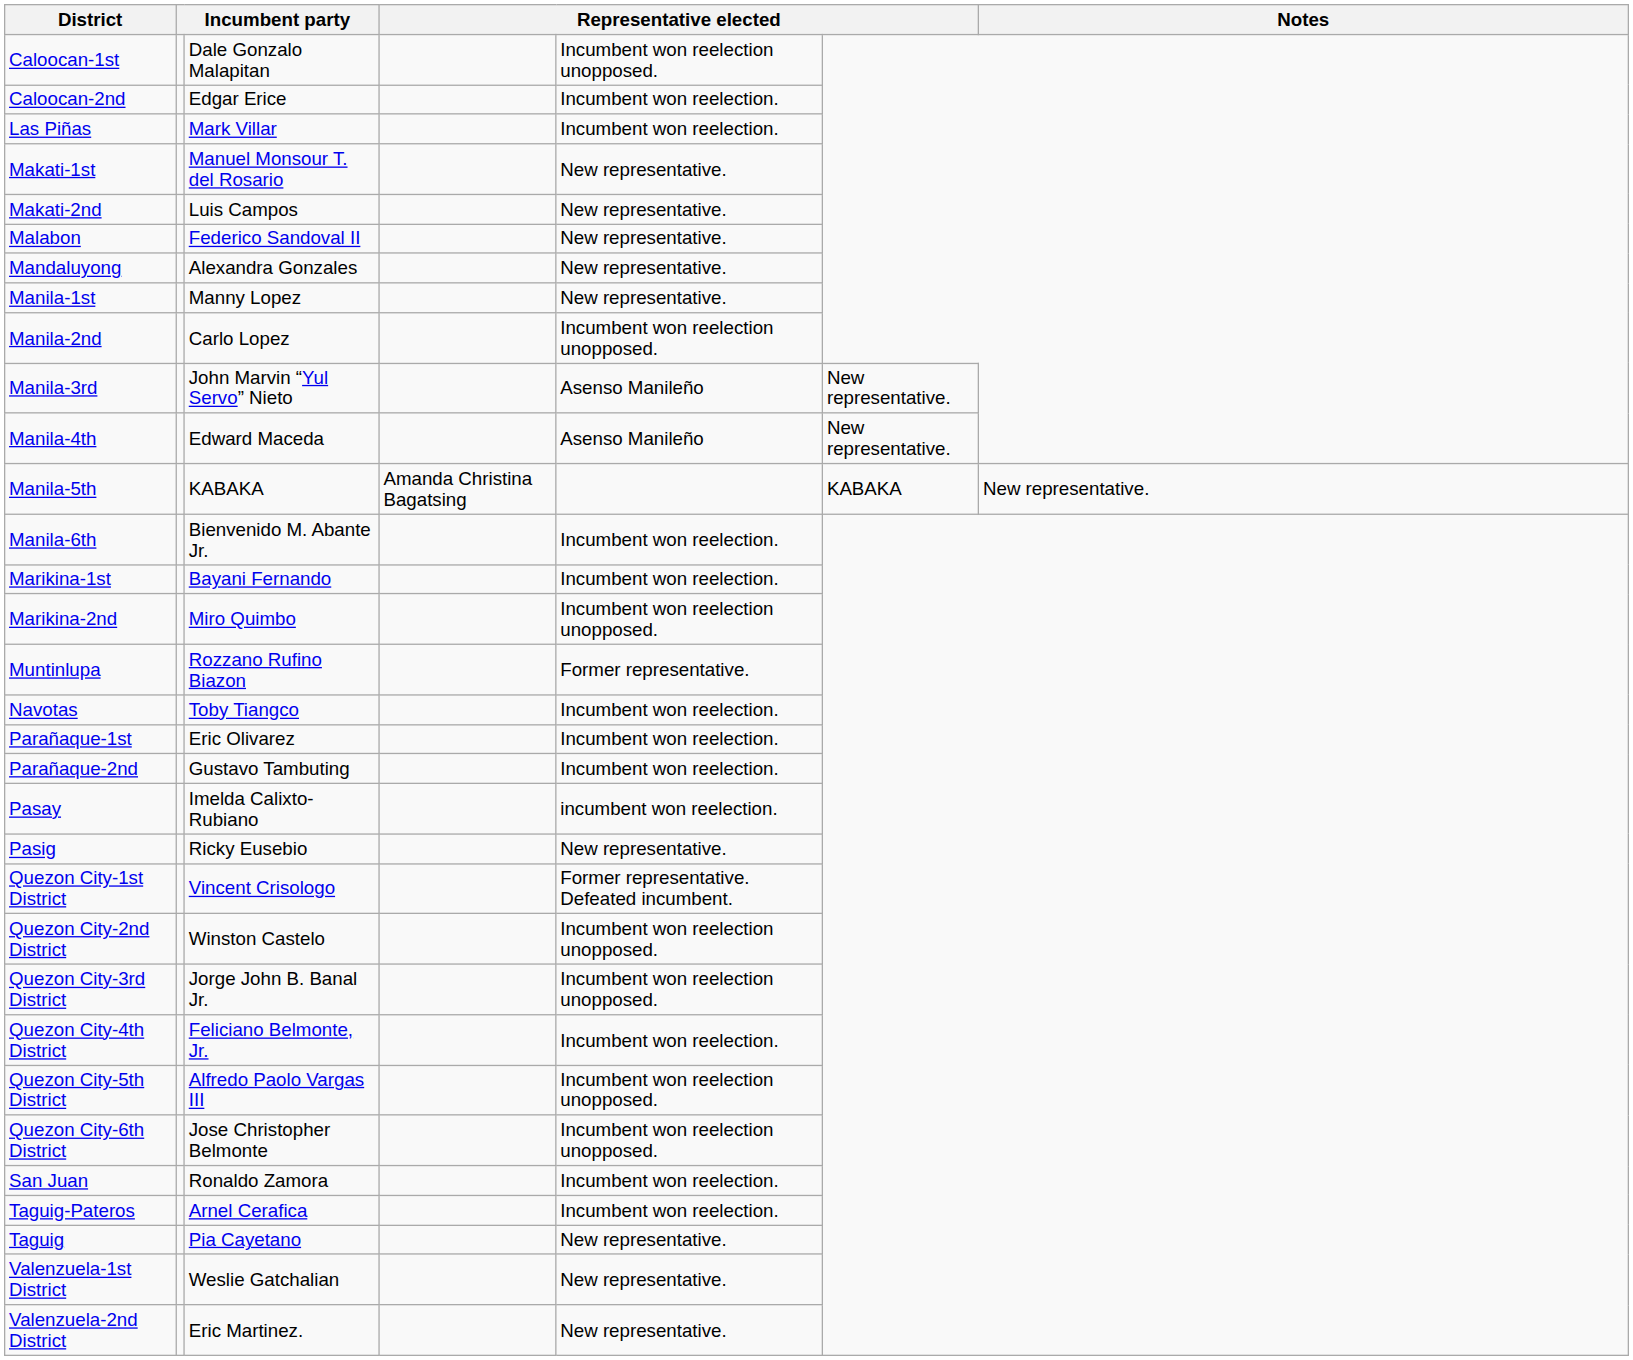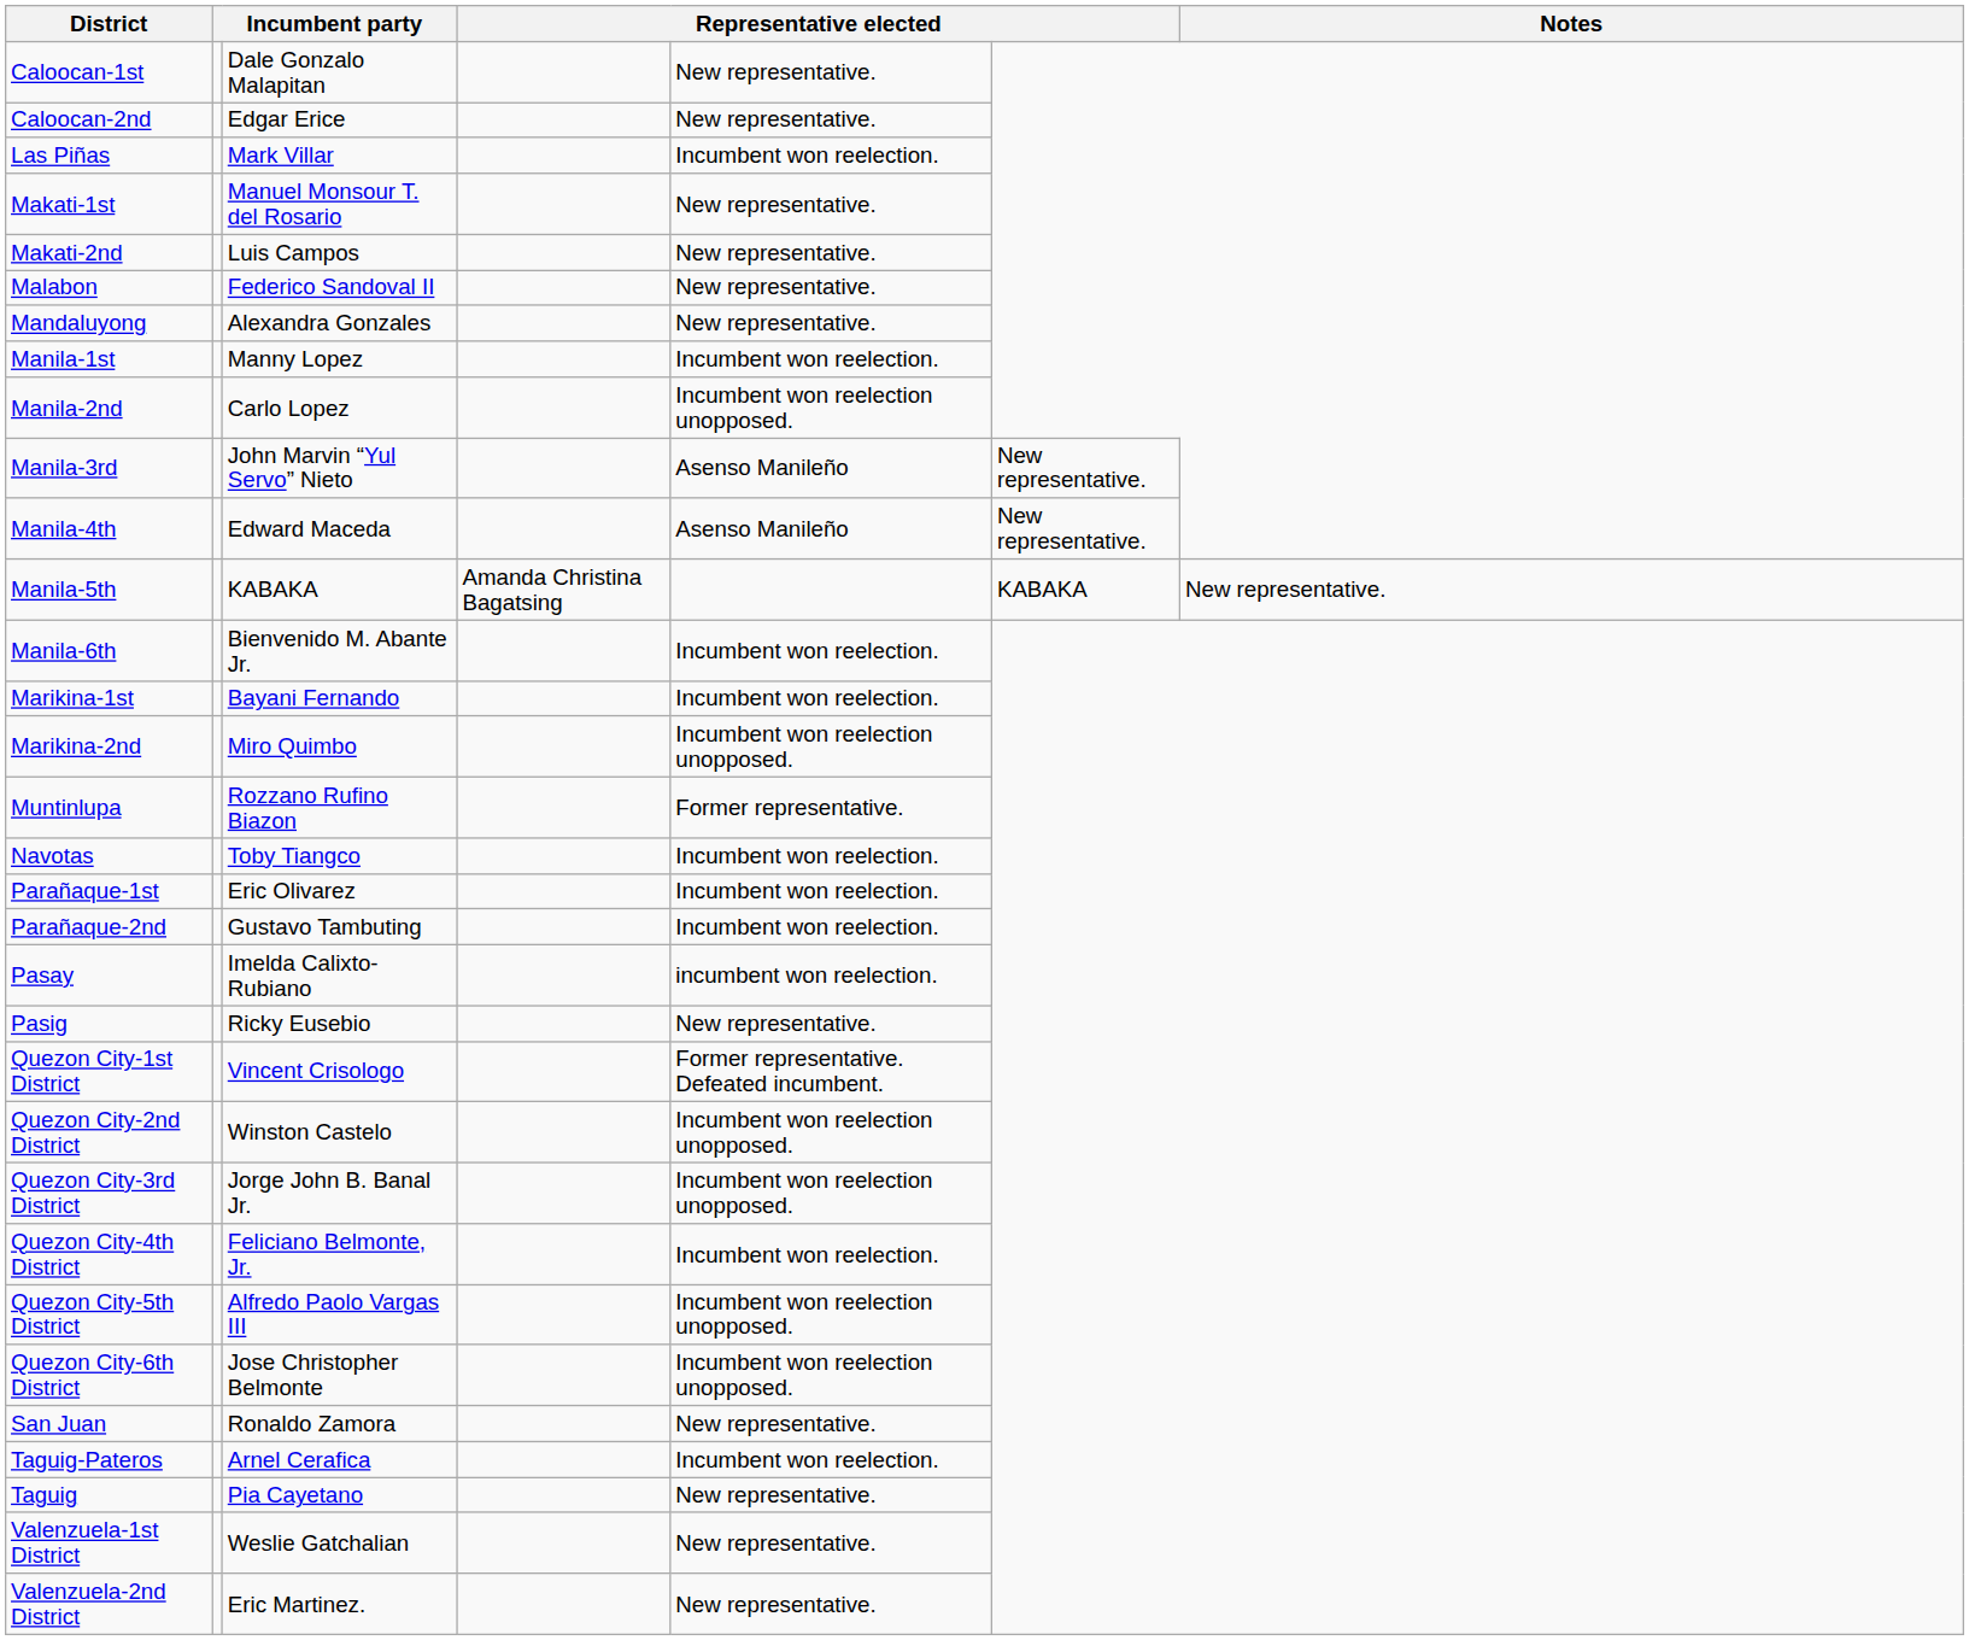Caloocan-1st | column 5: Incumbent won reelection unopposed. -> New representative.
Caloocan-2nd | column 5: Incumbent won reelection. -> New representative.
Manila-1st | column 5: New representative. -> Incumbent won reelection.
San Juan | column 5: Incumbent won reelection. -> New representative.
